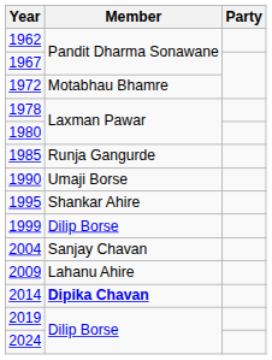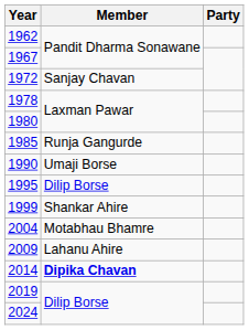1972 | Member: Motabhau Bhamre -> Sanjay Chavan
1995 | Member: Shankar Ahire -> Dilip Borse
1999 | Member: Dilip Borse -> Shankar Ahire
2004 | Member: Sanjay Chavan -> Motabhau Bhamre
